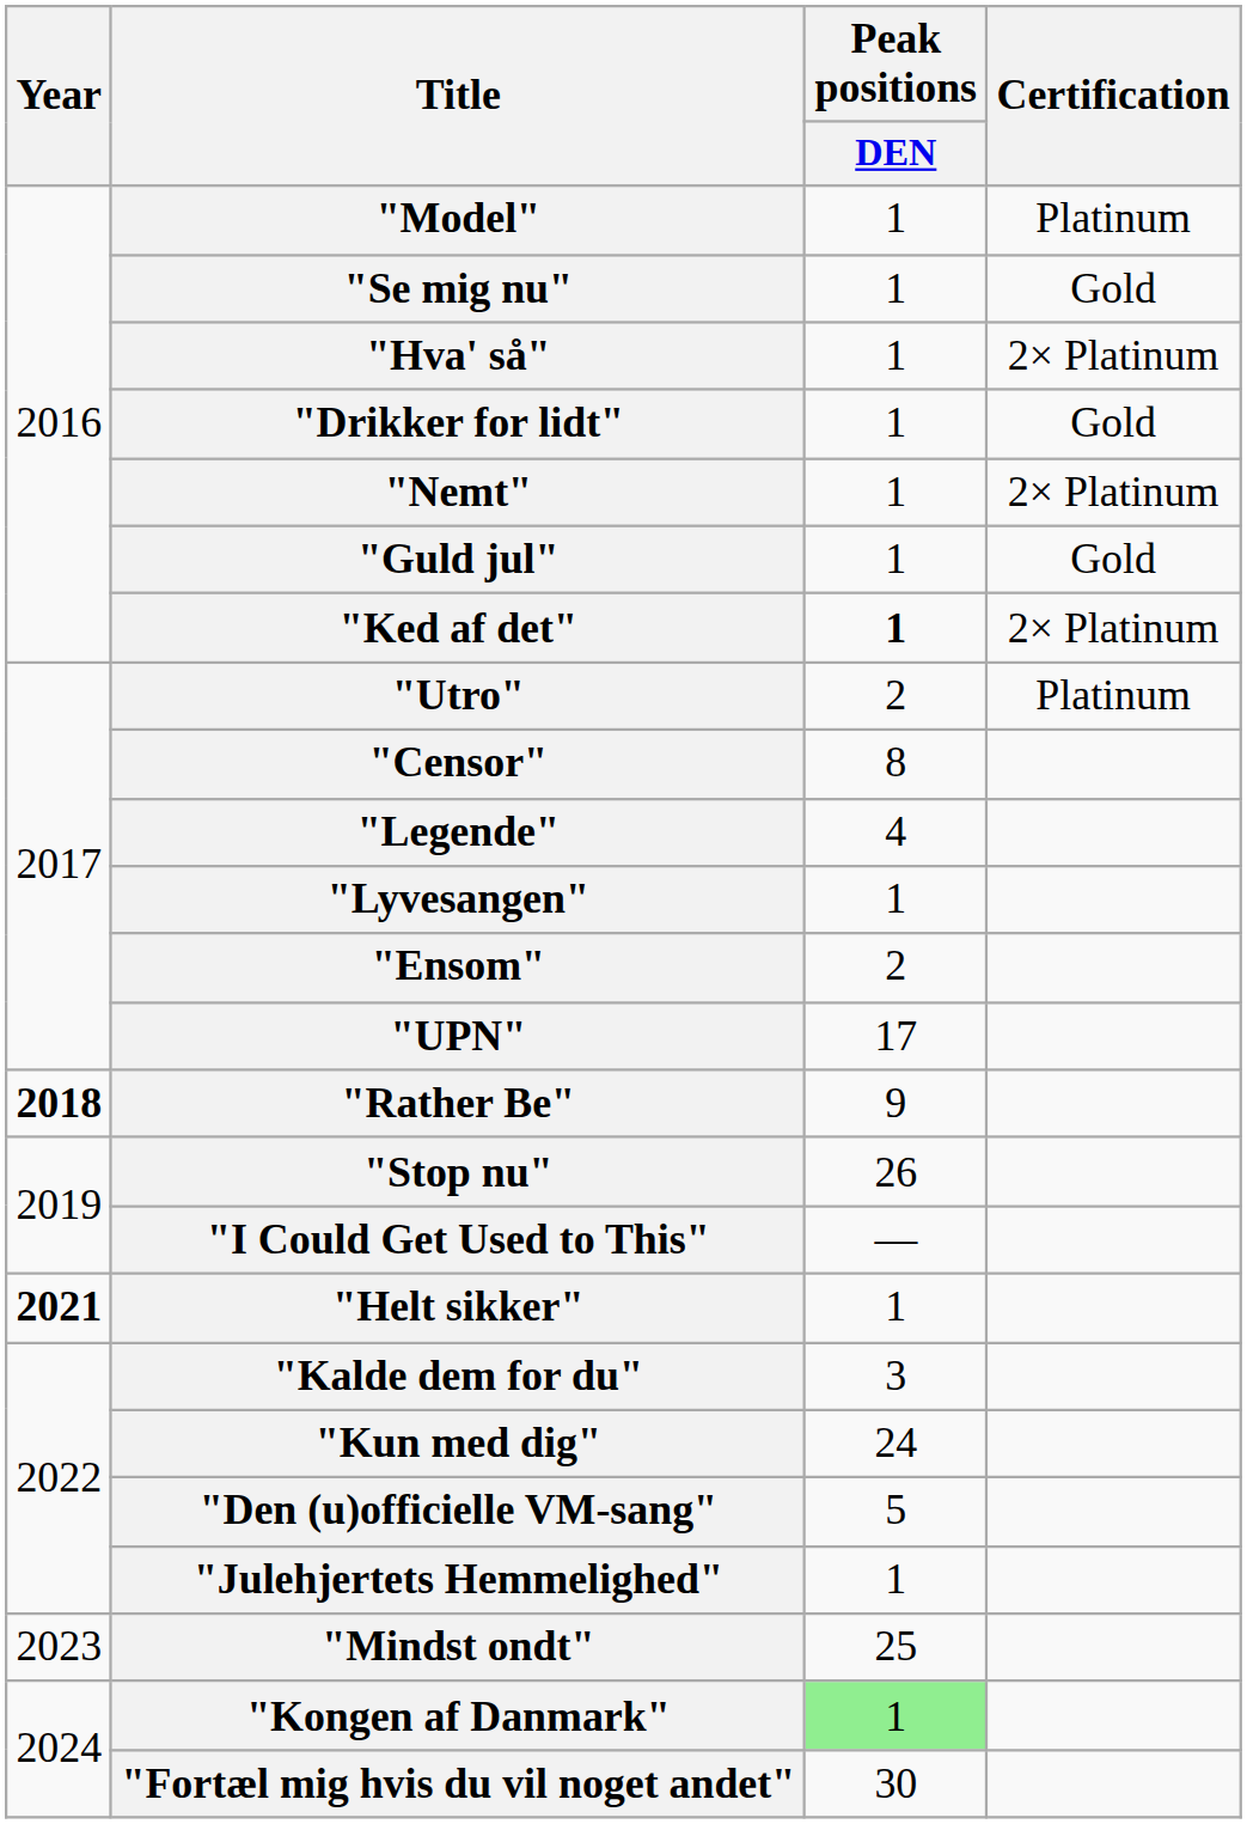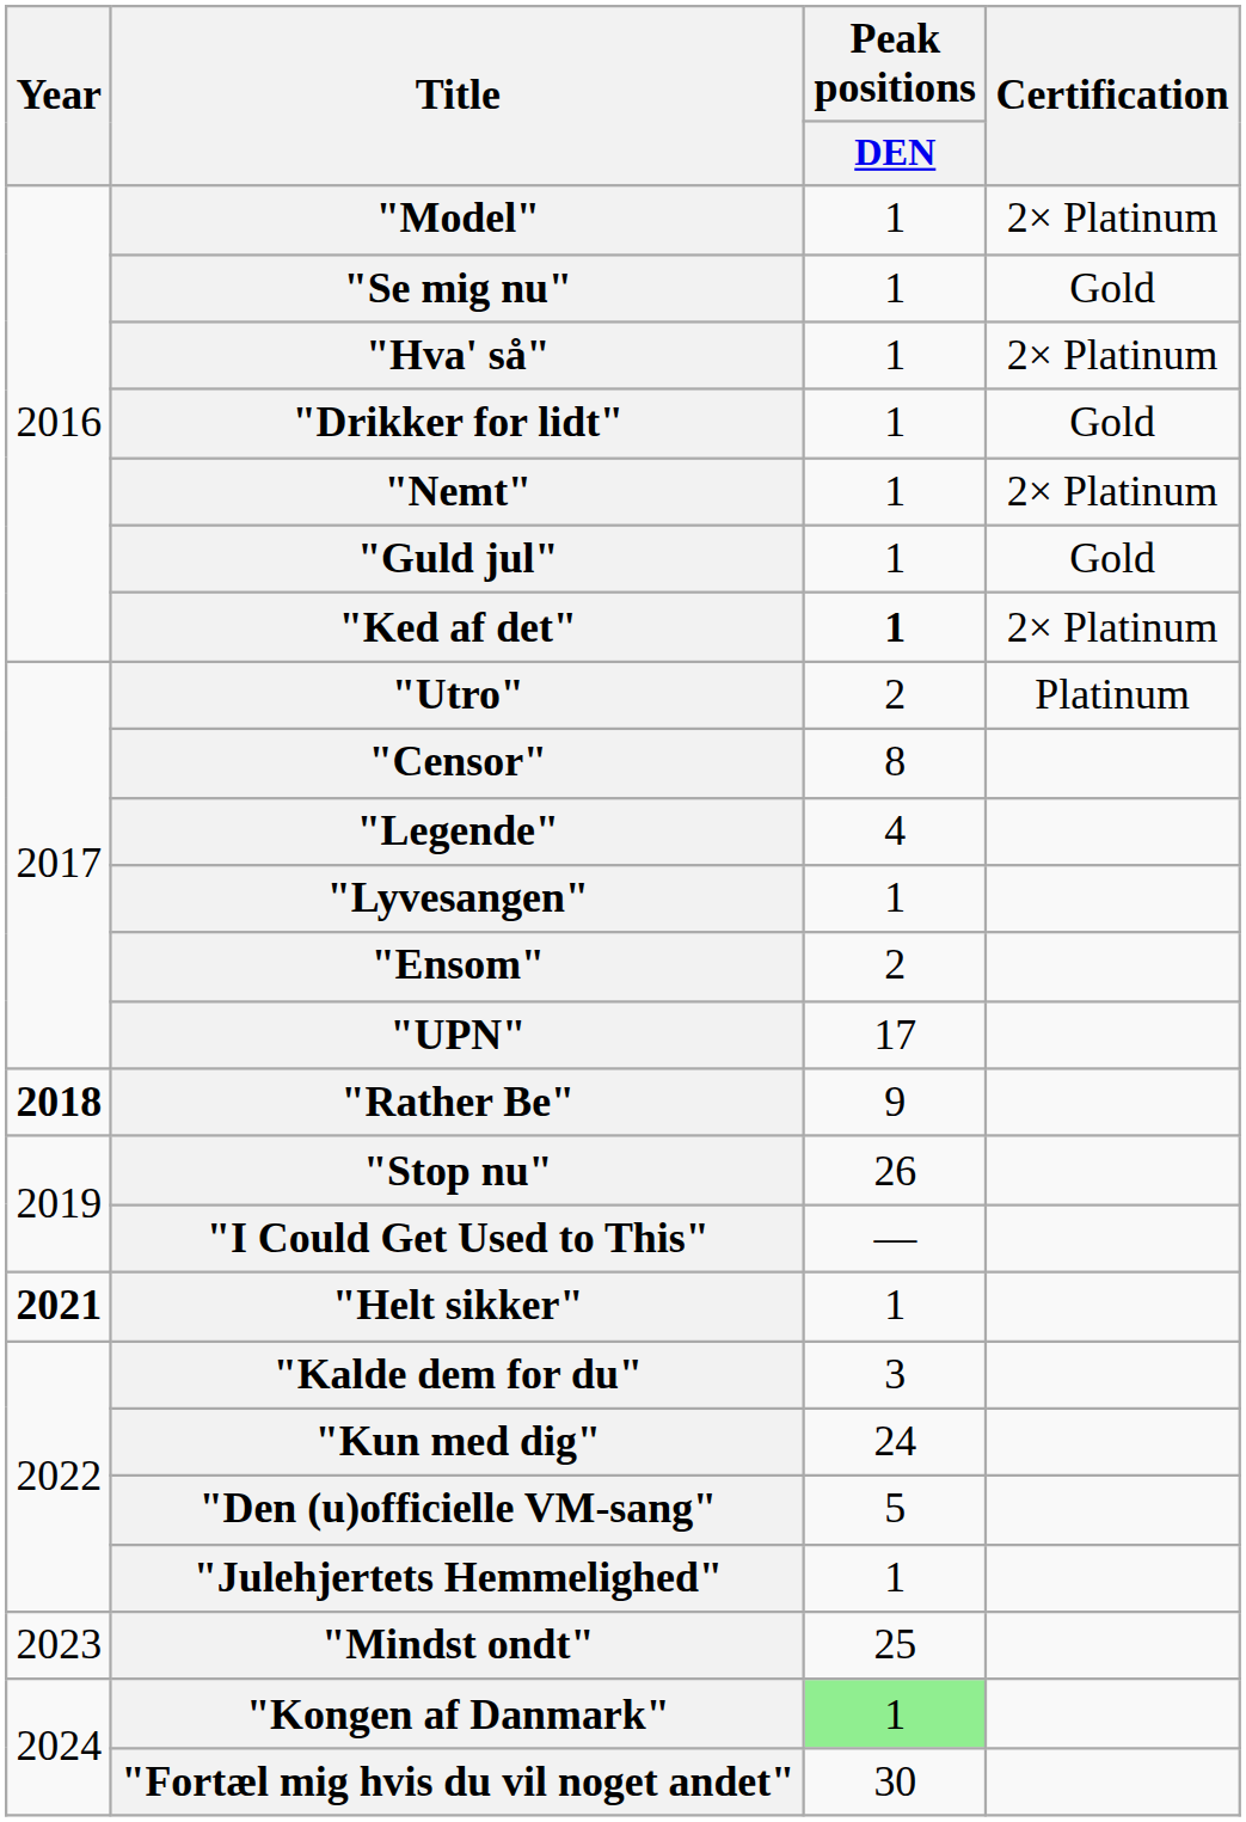"Model" | Certification: Platinum -> 2× Platinum
